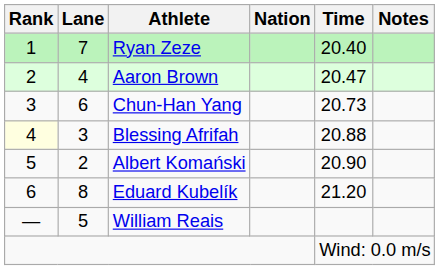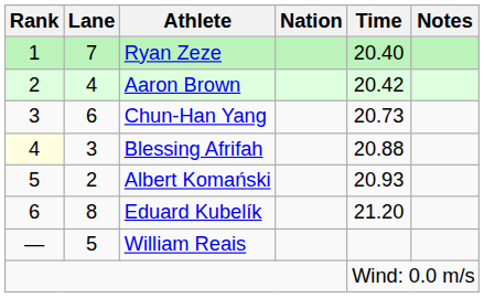Aaron Brown | Time: 20.47 -> 20.42
Albert Komański | Time: 20.90 -> 20.93
